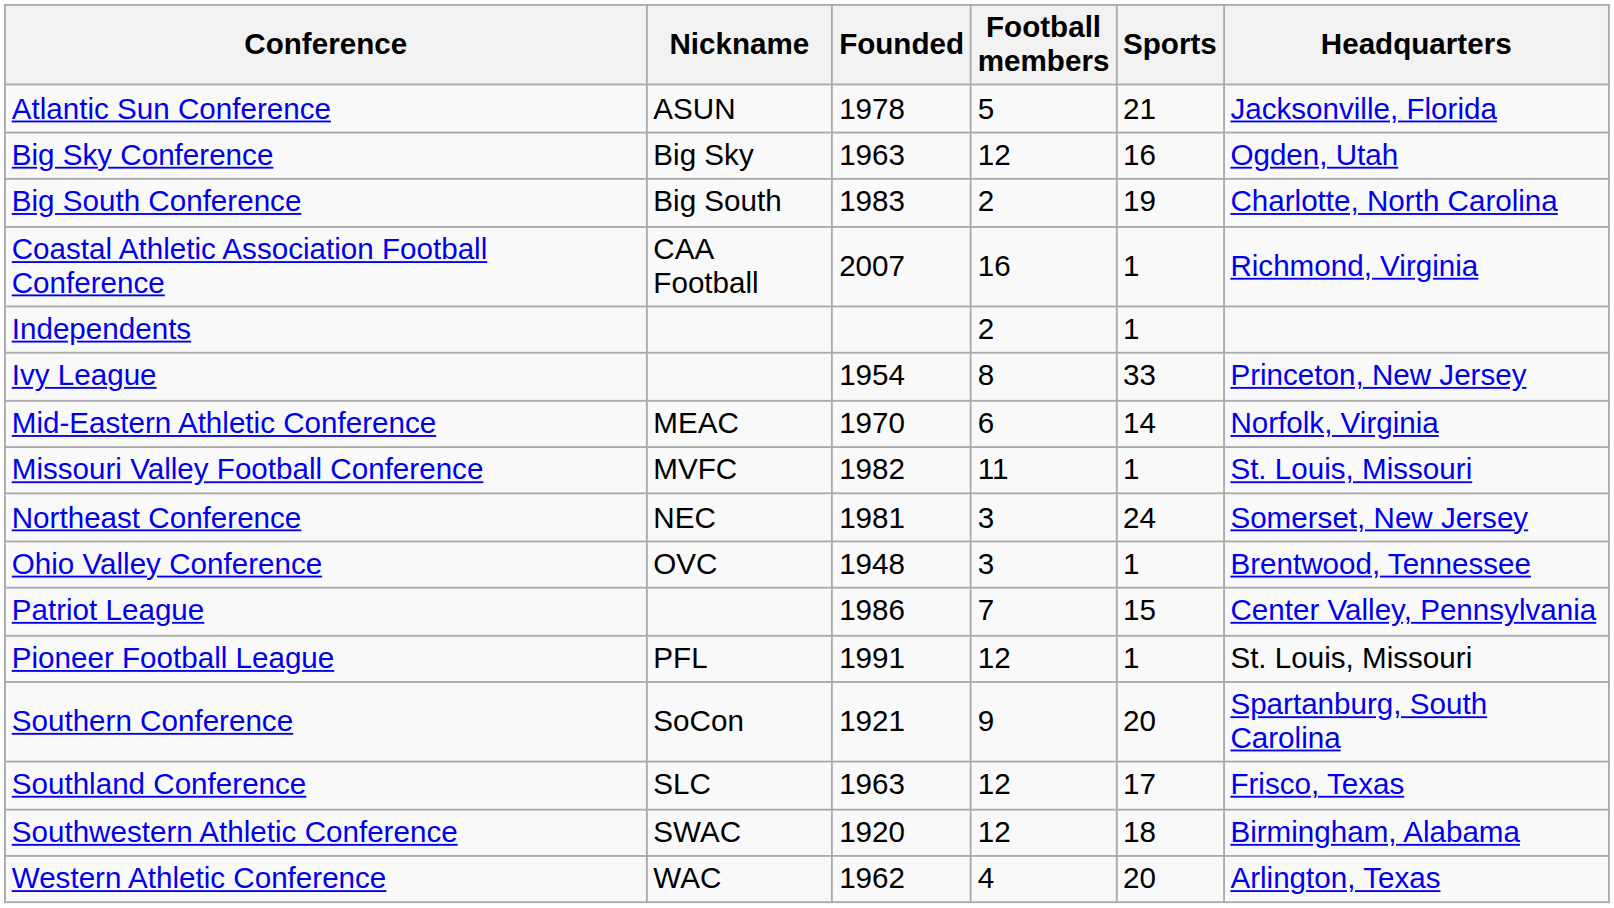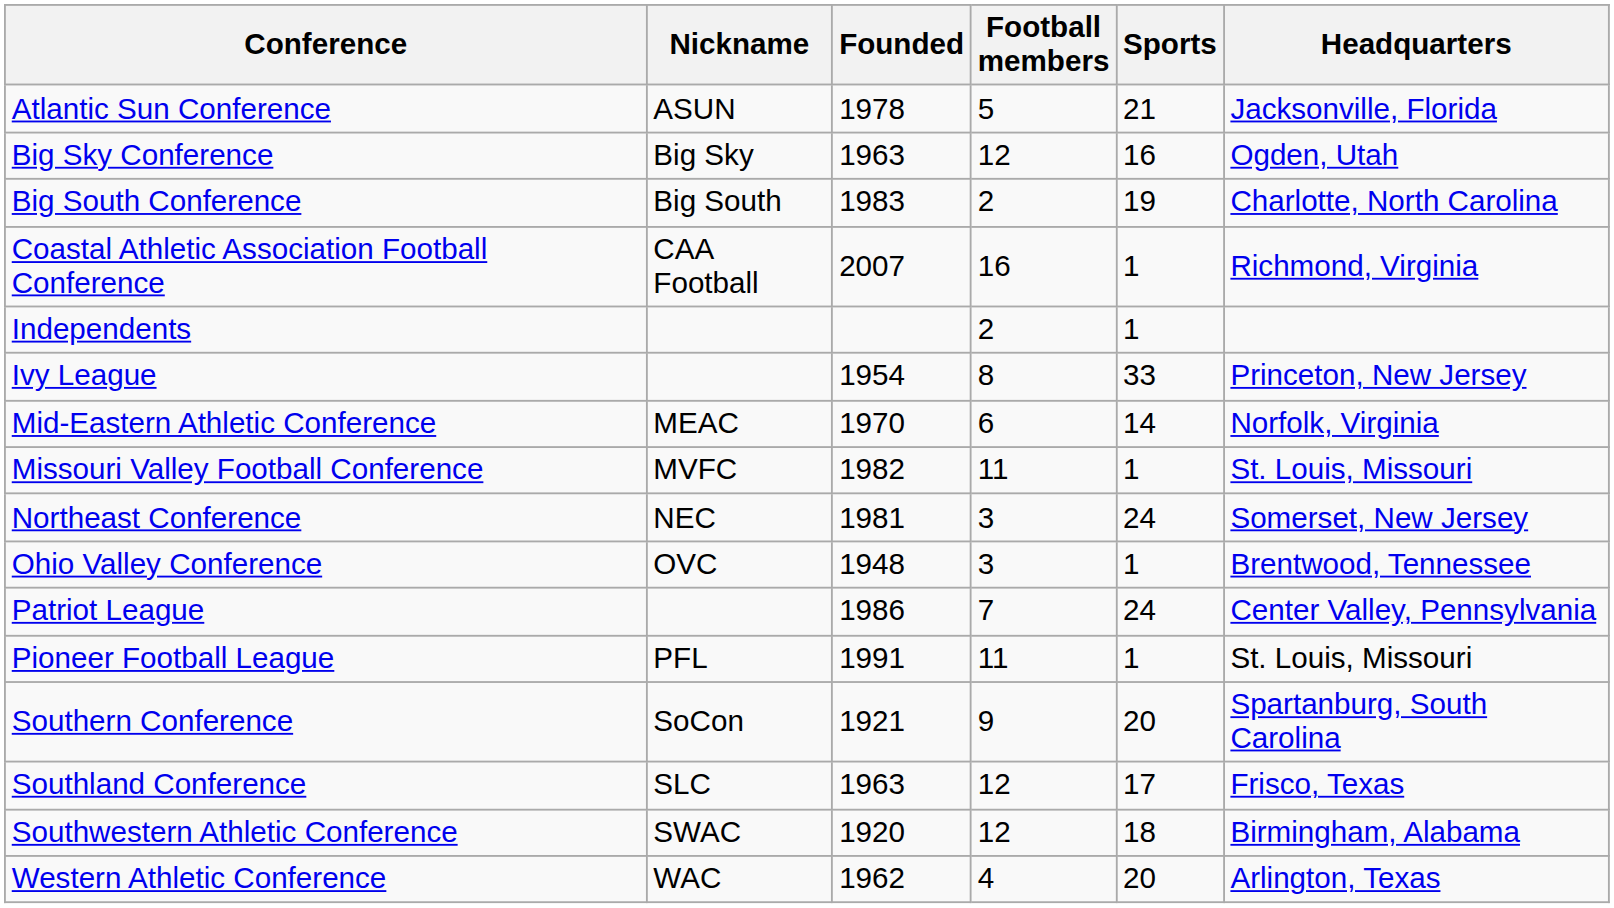Patriot League | Sports: 15 -> 24
Pioneer Football League | Football members: 12 -> 11
